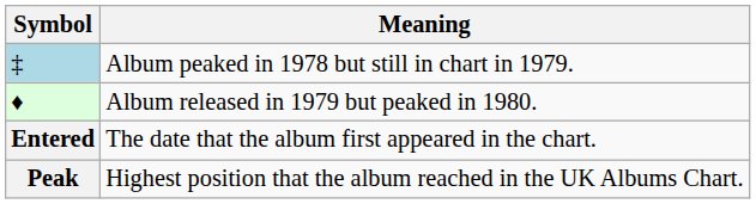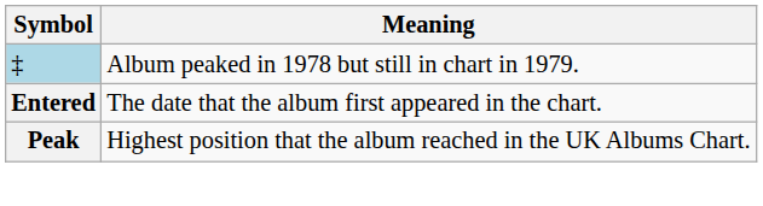- row: ♦ | Album released in 1979 but peaked in 1980.
